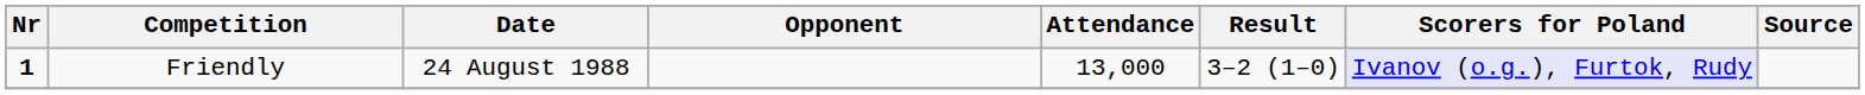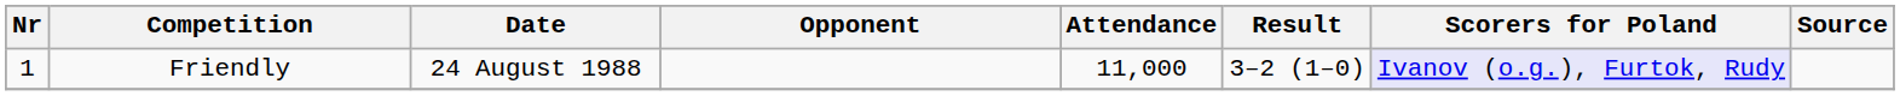Friendly | Nr: bold -> normal
Friendly | Attendance: 13,000 -> 11,000
